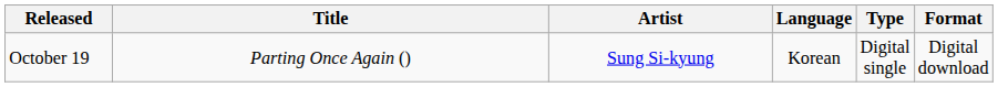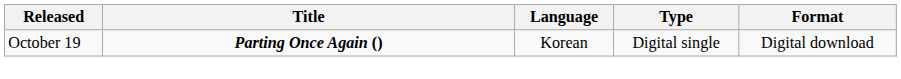- column: Artist | Sung Si-kyung
October 19 | Title: normal -> bold
